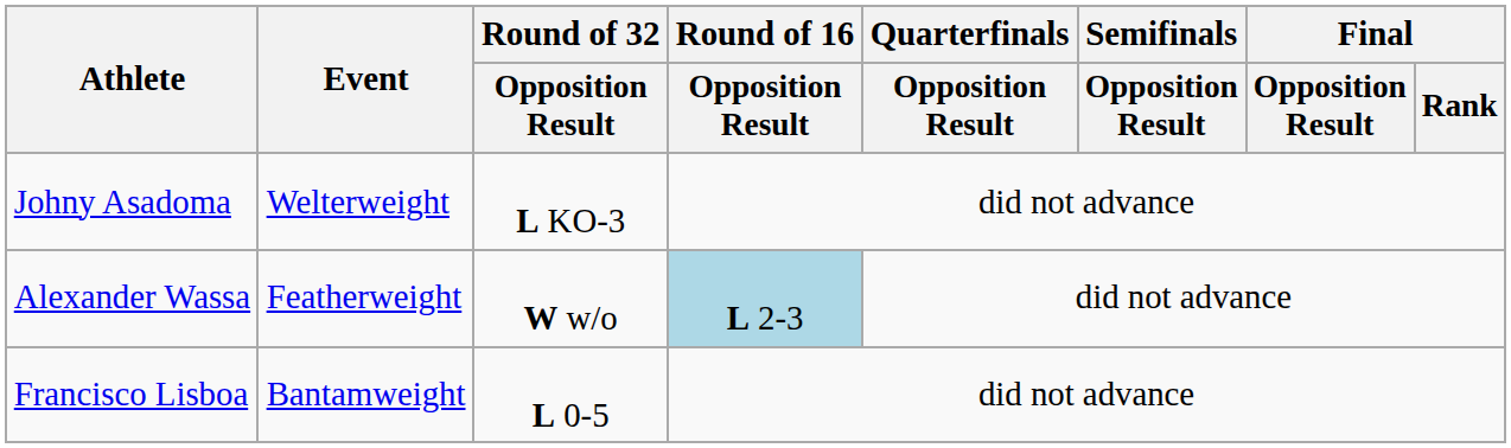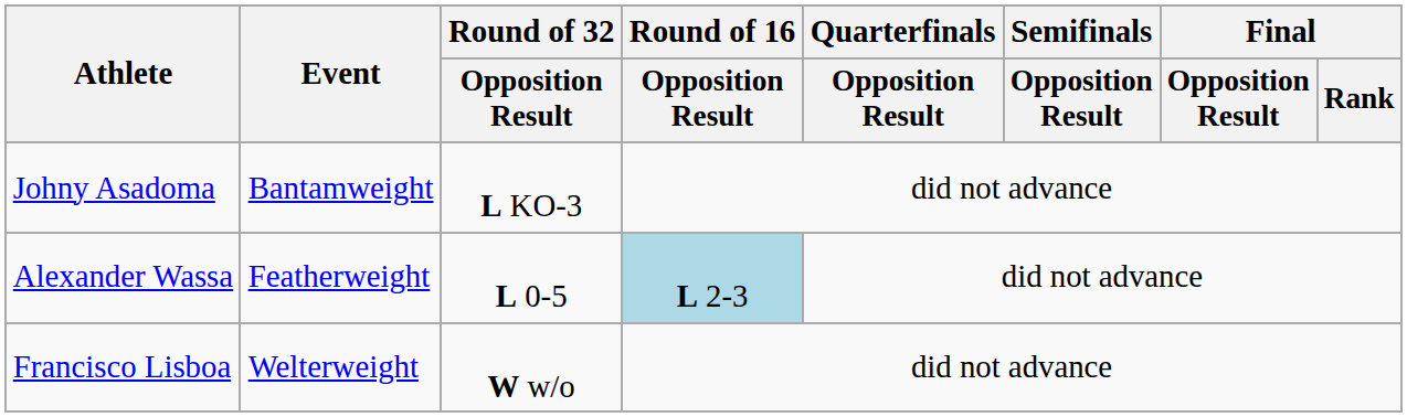Johny Asadoma | Event: Welterweight -> Bantamweight
Alexander Wassa | Round of 32 / Opposition Result: W w/o -> L 0-5
Francisco Lisboa | Event: Bantamweight -> Welterweight
Francisco Lisboa | Round of 32 / Opposition Result: L 0-5 -> W w/o
